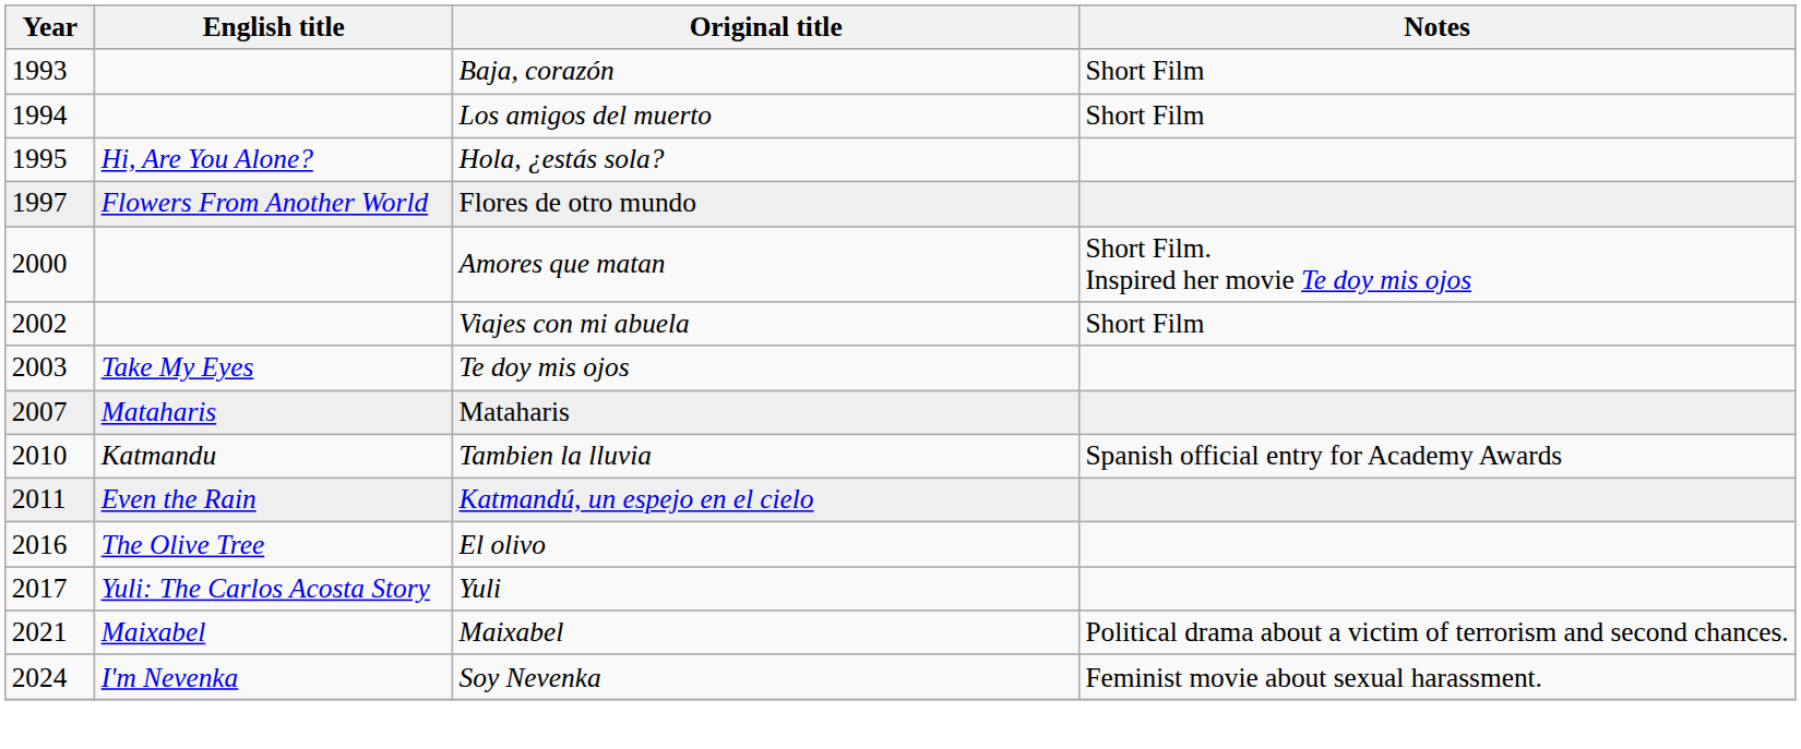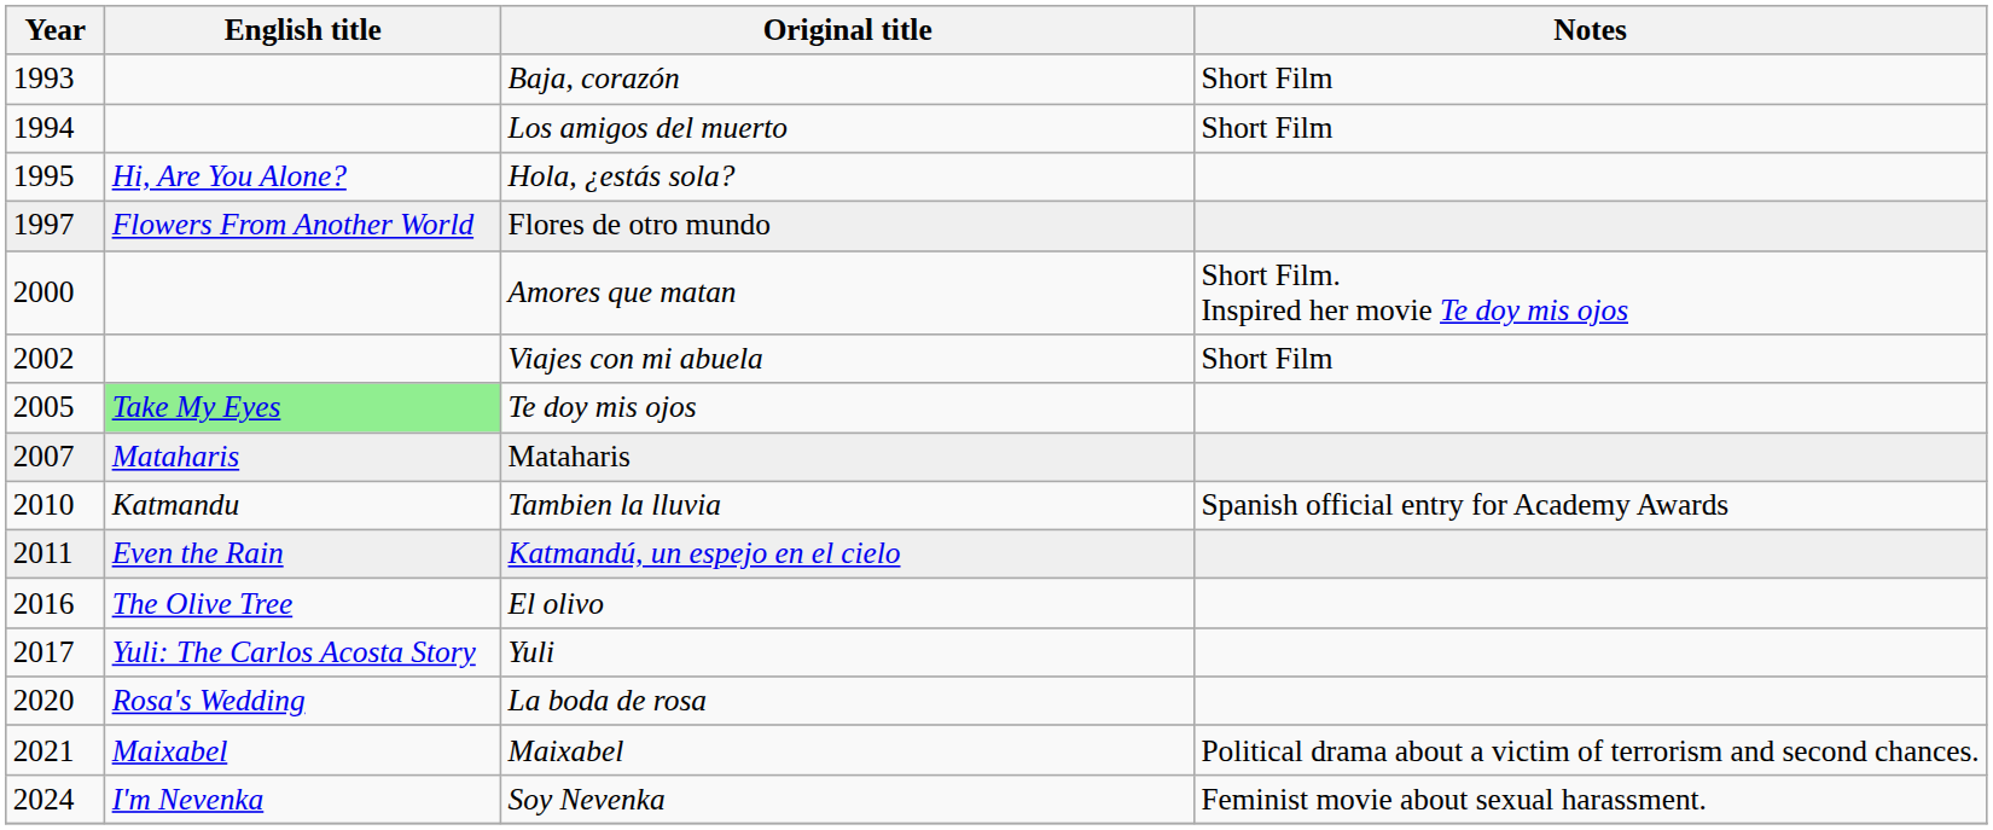Te doy mis ojos | Year: 2003 -> 2005
Te doy mis ojos | English title: no background -> lightgreen background
+ row: 2020 | Rosa's Wedding | La boda de rosa
